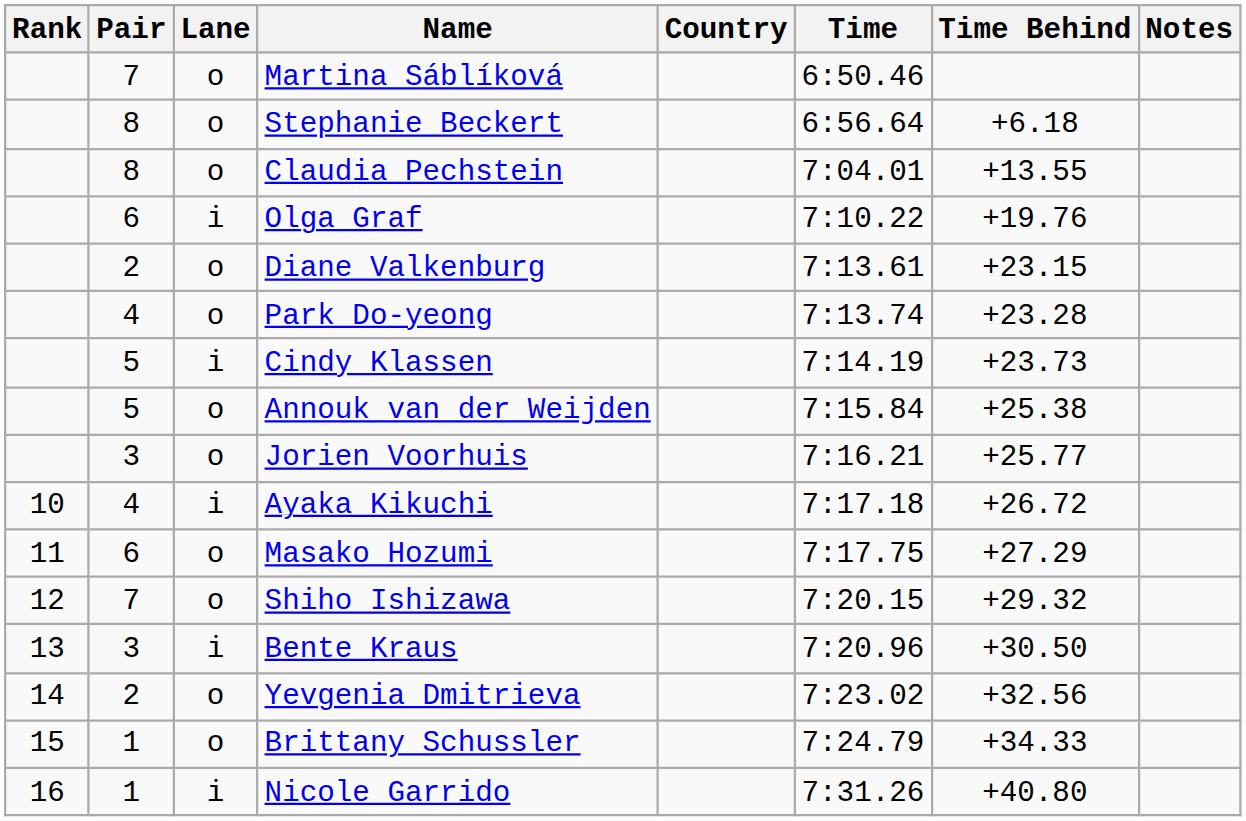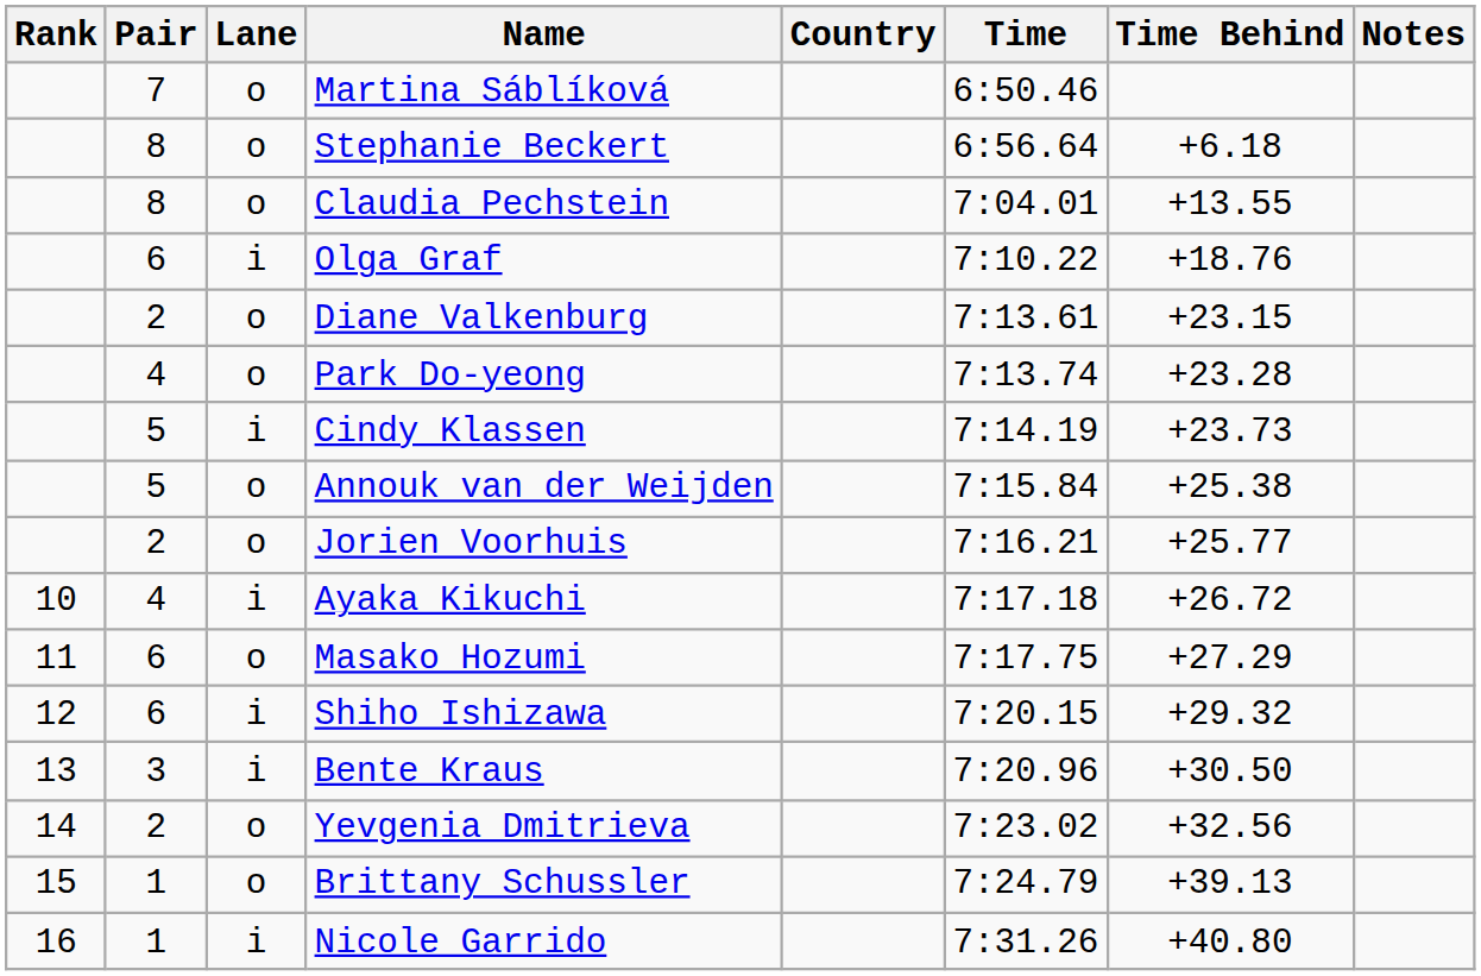Olga Graf | Time Behind: +19.76 -> +18.76
Jorien Voorhuis | Pair: 3 -> 2
Shiho Ishizawa | Pair: 7 -> 6
Shiho Ishizawa | Lane: o -> i
Brittany Schussler | Time Behind: +34.33 -> +39.13
